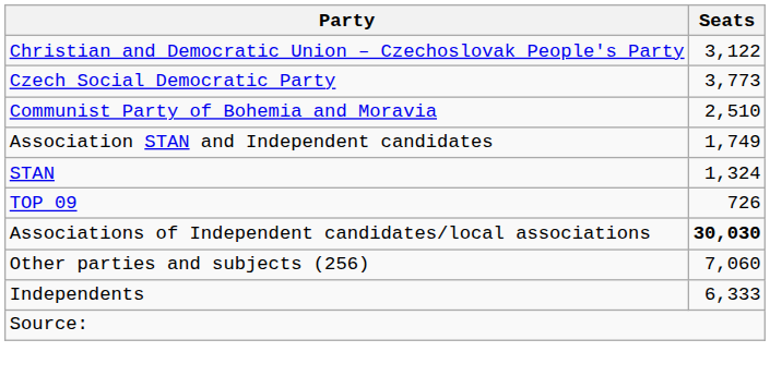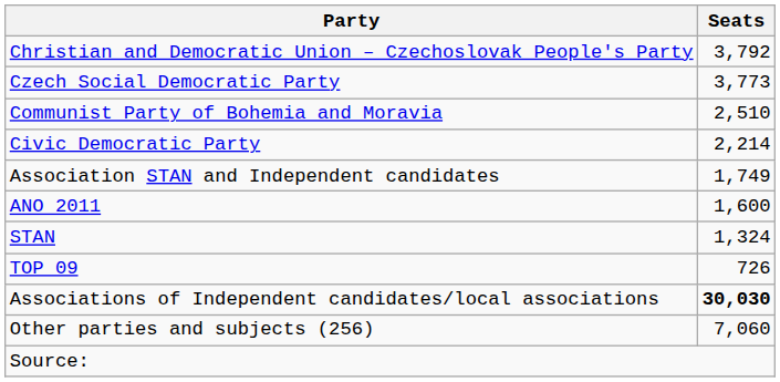Christian and Democratic Union – Czechoslovak People's Party | Seats: 3,122 -> 3,792
+ row: Civic Democratic Party | 2,214
+ row: ANO 2011 | 1,600
- row: Independents | 6,333
